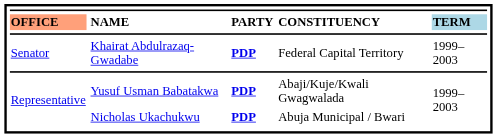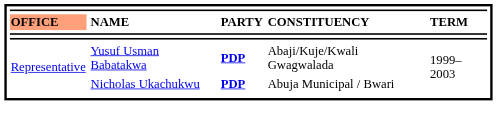NAME | column 5: lightblue background -> no background
- row: Senator | Khairat Abdulrazaq-Gwadabe | PDP | Federal Capital Territory | 1999–2003
